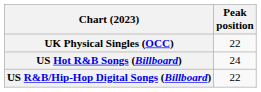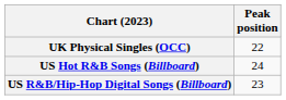US R&B/Hip-Hop Digital Songs (Billboard) | Peak position: 22 -> 23
